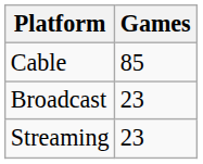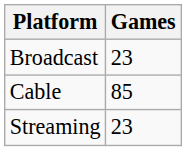rows swapped: Broadcast <-> Cable
